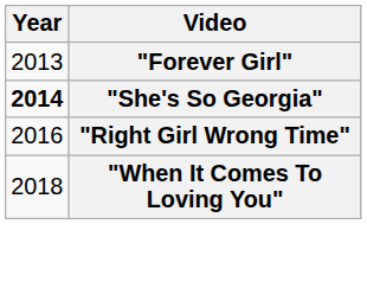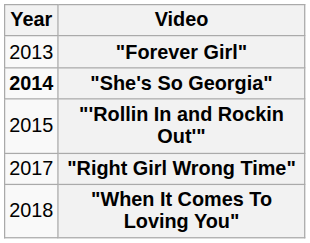+ row: 2015 | "'Rollin In and Rockin Out'"
"Right Girl Wrong Time" | Year: 2016 -> 2017
